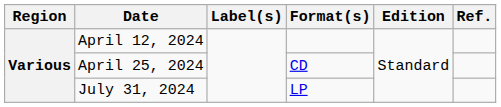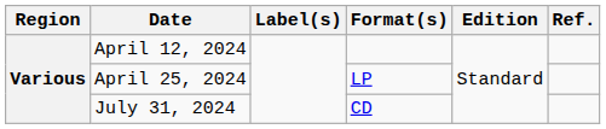April 25, 2024 | Format(s): CD -> LP
July 31, 2024 | Format(s): LP -> CD
